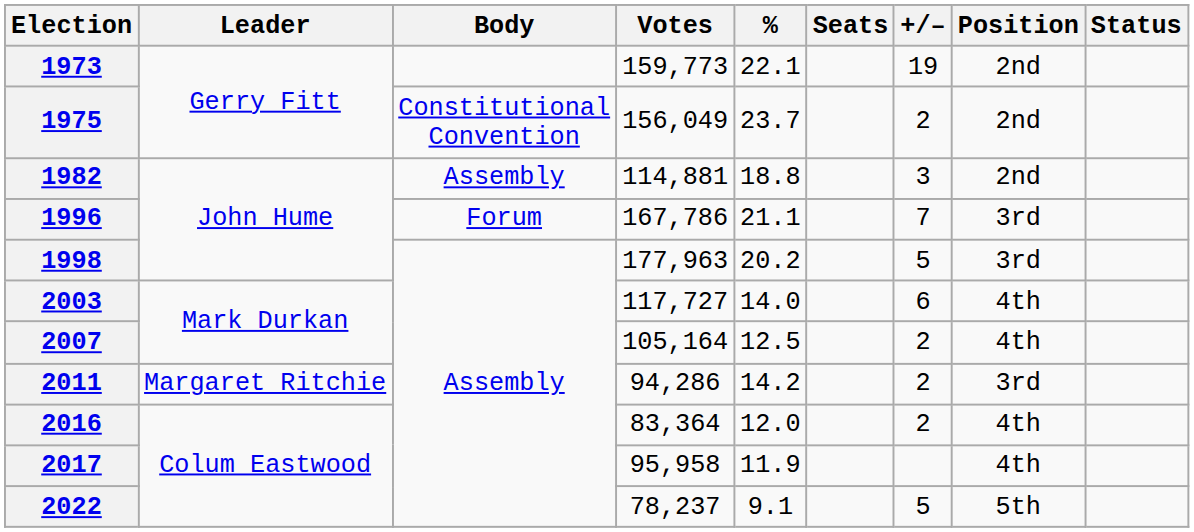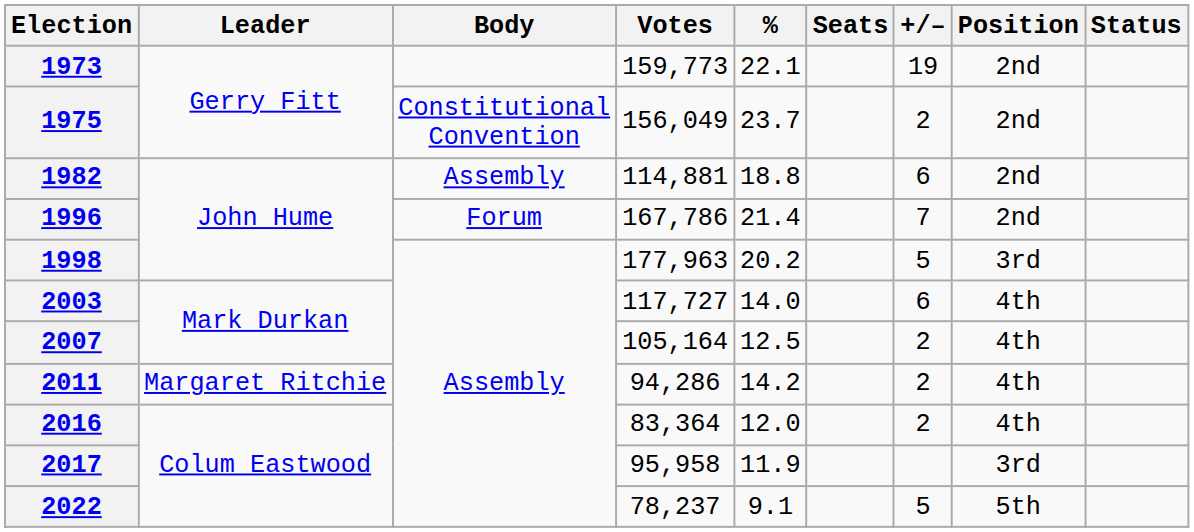1982 | +/–: 3 -> 6
1996 | %: 21.1 -> 21.4
1996 | Position: 3rd -> 2nd
2011 | Position: 3rd -> 4th
2017 | Position: 4th -> 3rd
